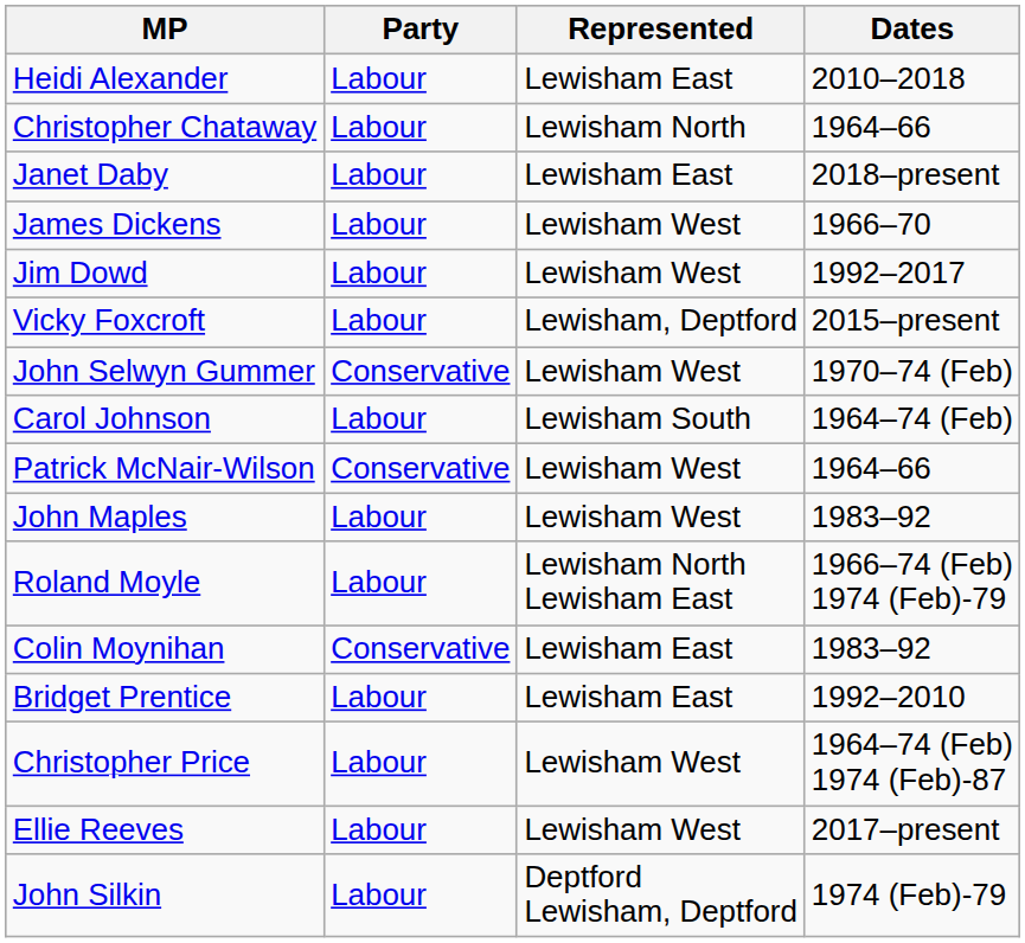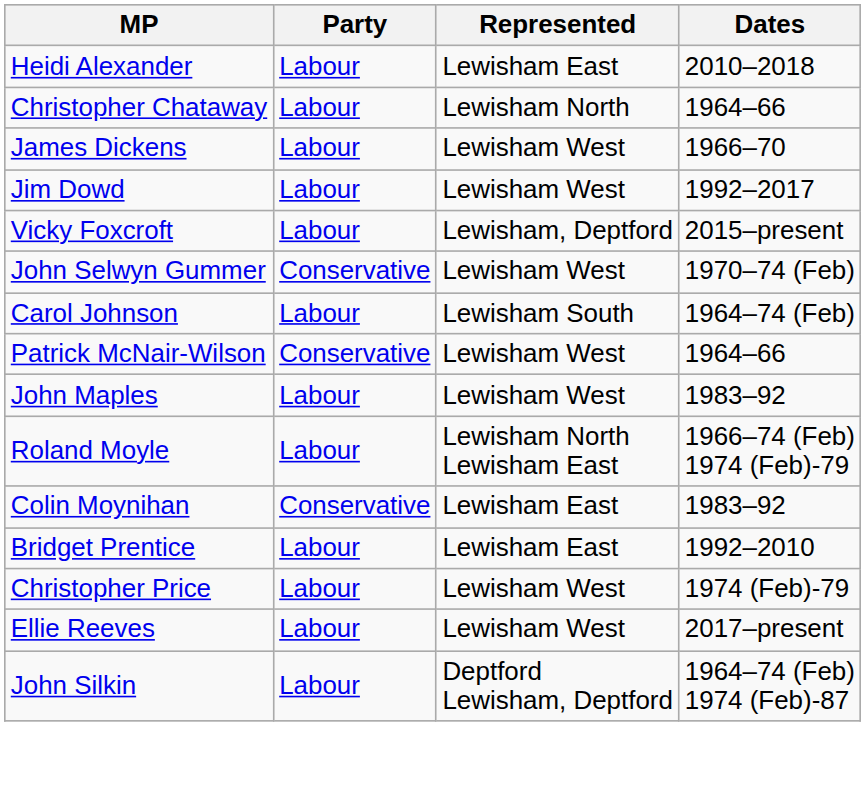- row: Janet Daby | Labour | Lewisham East | 2018–present
Christopher Price | Dates: 1964–74 (Feb) 1974 (Feb)-87 -> 1974 (Feb)-79
John Silkin | Dates: 1974 (Feb)-79 -> 1964–74 (Feb) 1974 (Feb)-87
